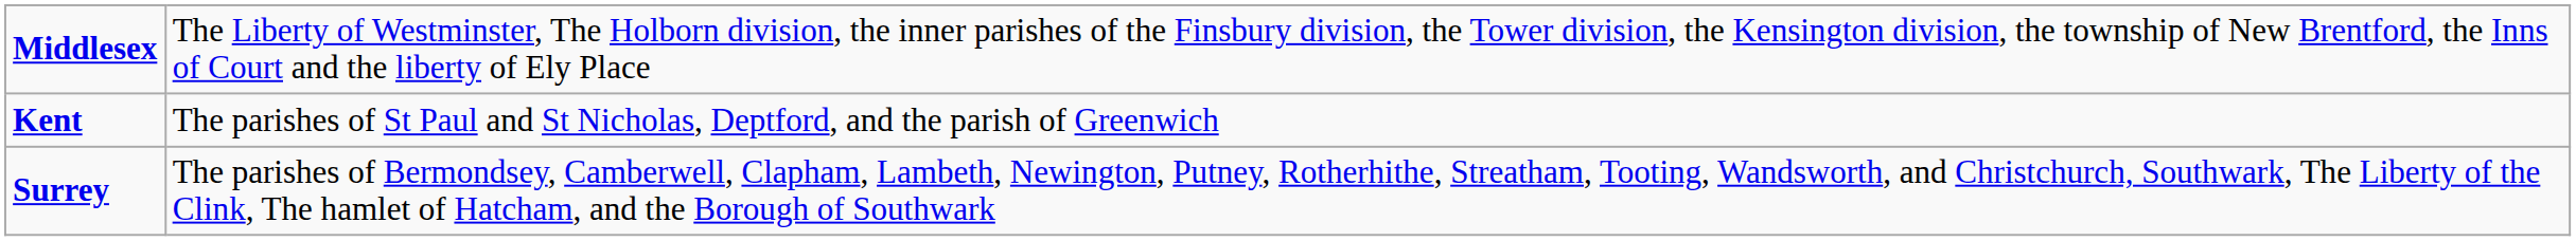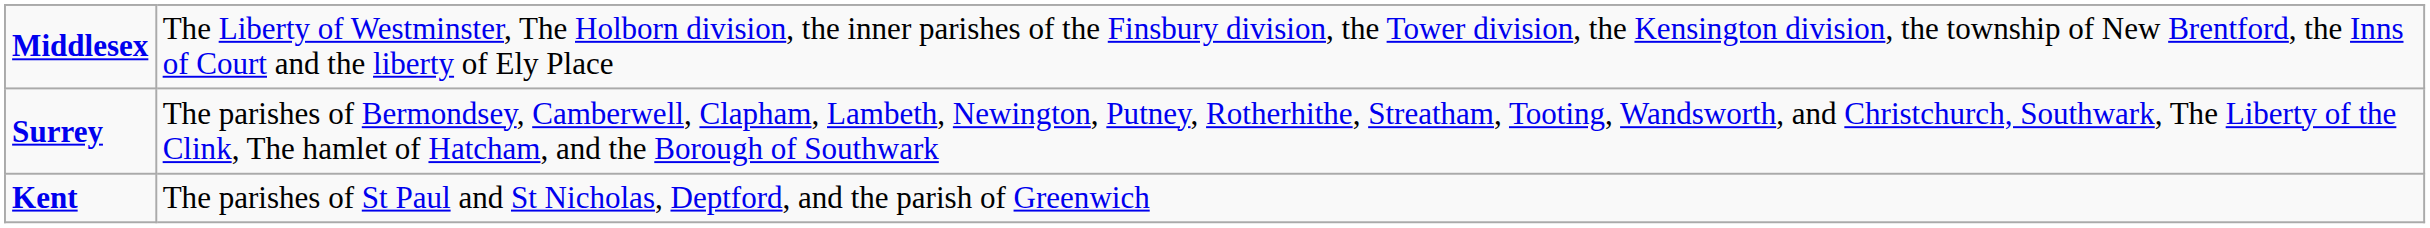rows swapped: Kent <-> Surrey
